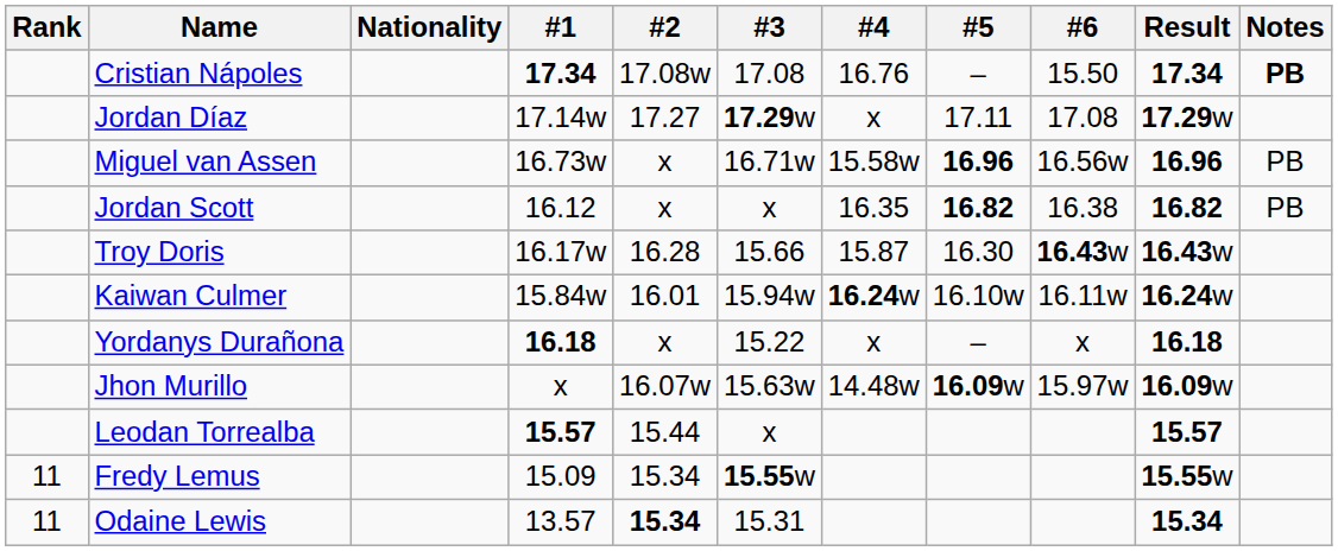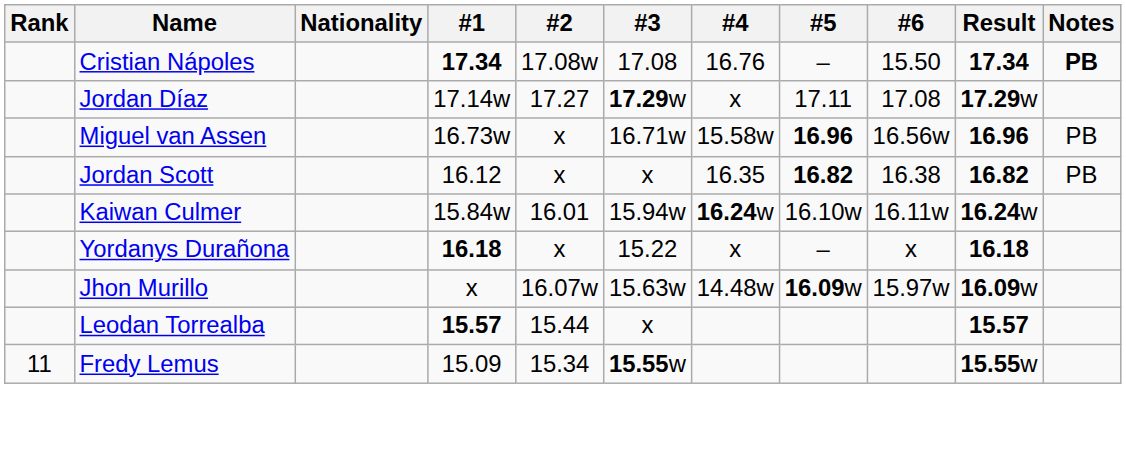- row: Troy Doris | 16.17w | 16.28 | 15.66 | 15.87 | 16.30 | 16.43w | 16.43w
- row: 11 | Odaine Lewis | 13.57 | 15.34 | 15.31 | 15.34
